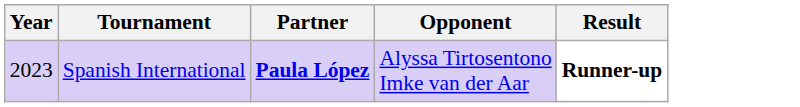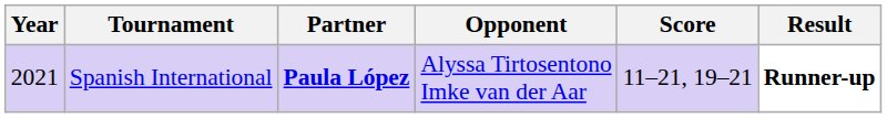+ column: Score | 11–21, 19–21
Spanish International | Year: 2023 -> 2021
